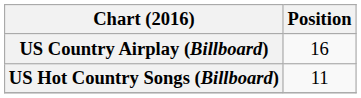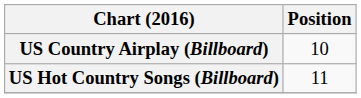US Country Airplay (Billboard) | Position: 16 -> 10
